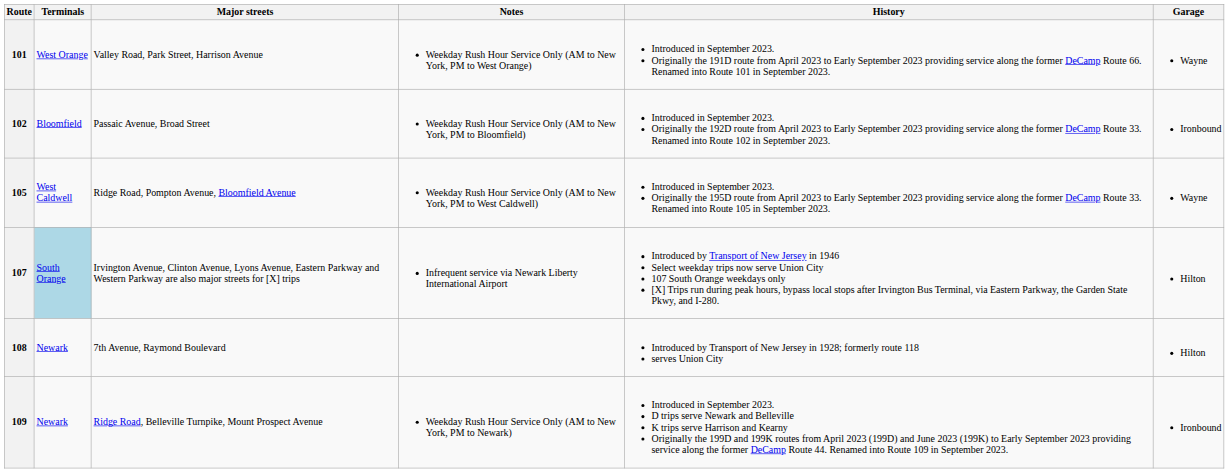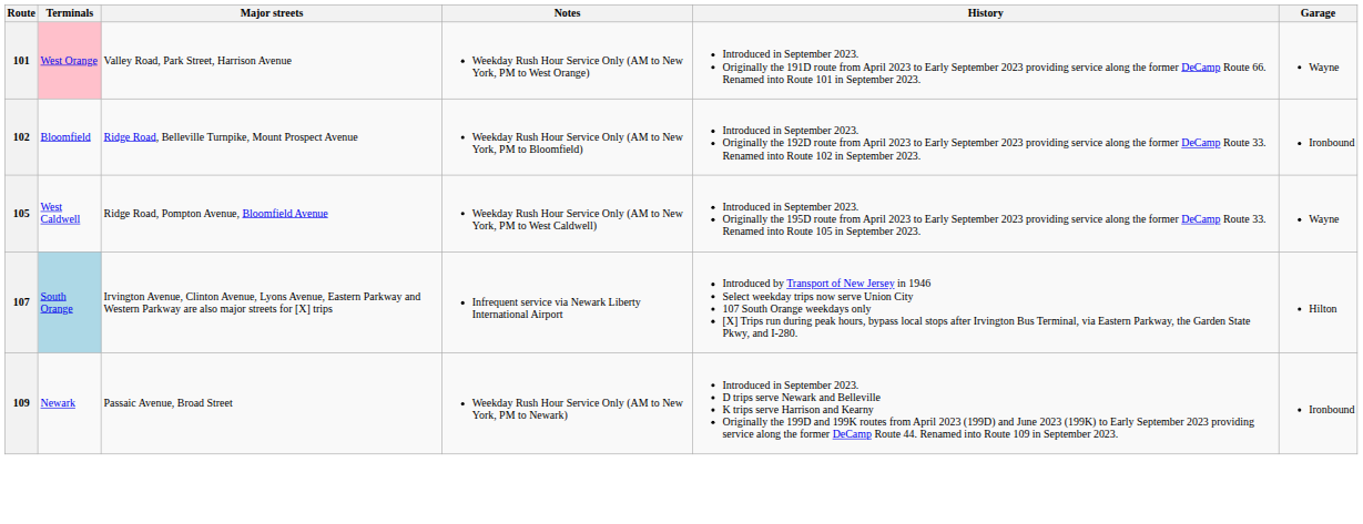101 | Terminals: no background -> pink background
102 | Major streets: Passaic Avenue, Broad Street -> Ridge Road, Belleville Turnpike, Mount Prospect Avenue
- row: 108 | Newark | 7th Avenue, Raymond Boulevard | Introduced by Transport of New Jersey in 1928; formerly route 118 serves Union City | Hilton
109 | Major streets: Ridge Road, Belleville Turnpike, Mount Prospect Avenue -> Passaic Avenue, Broad Street
